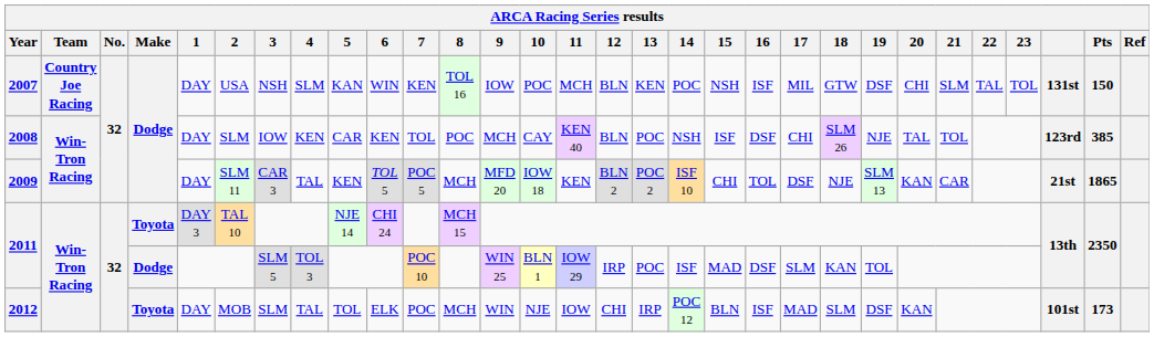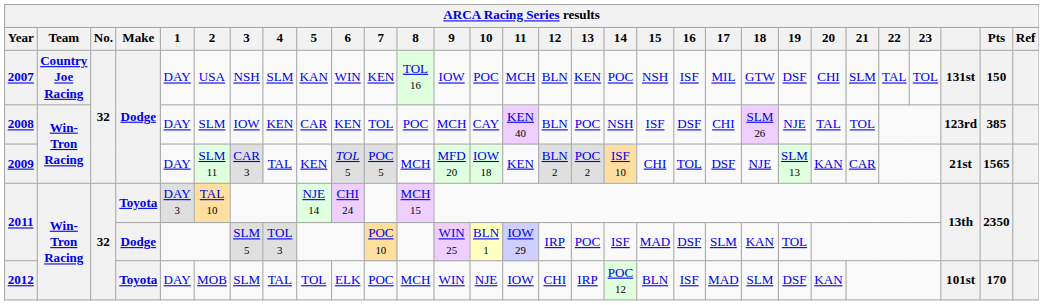2009 | Pts: 1865 -> 1565
2012 | Pts: 173 -> 170
